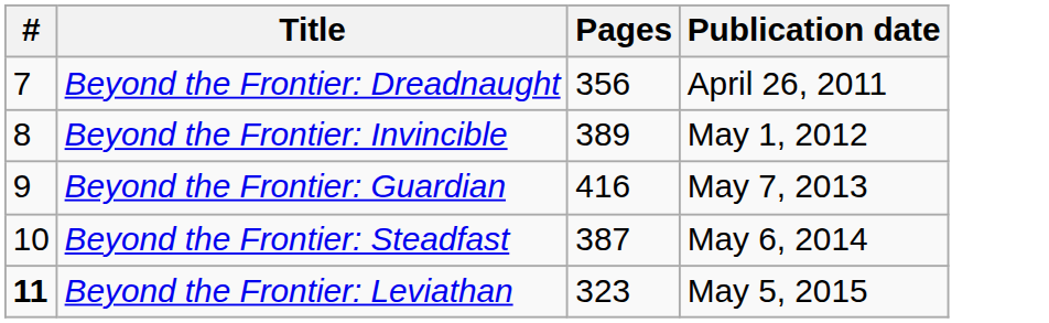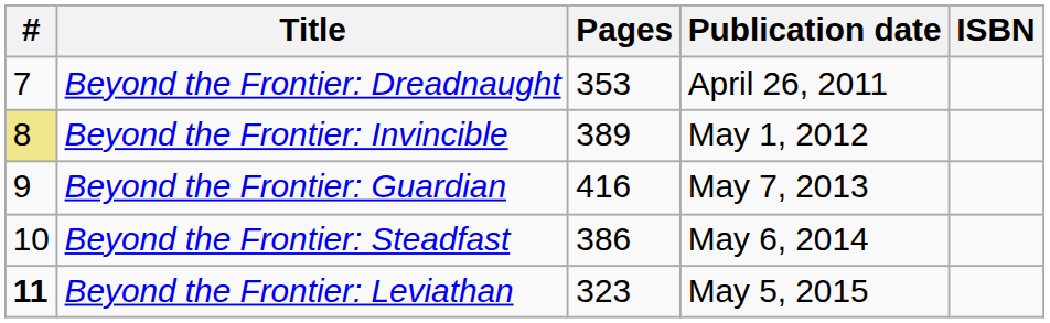+ column: ISBN
Beyond the Frontier: Dreadnaught | Pages: 356 -> 353
Beyond the Frontier: Invincible | #: no background -> khaki background
Beyond the Frontier: Steadfast | Pages: 387 -> 386
